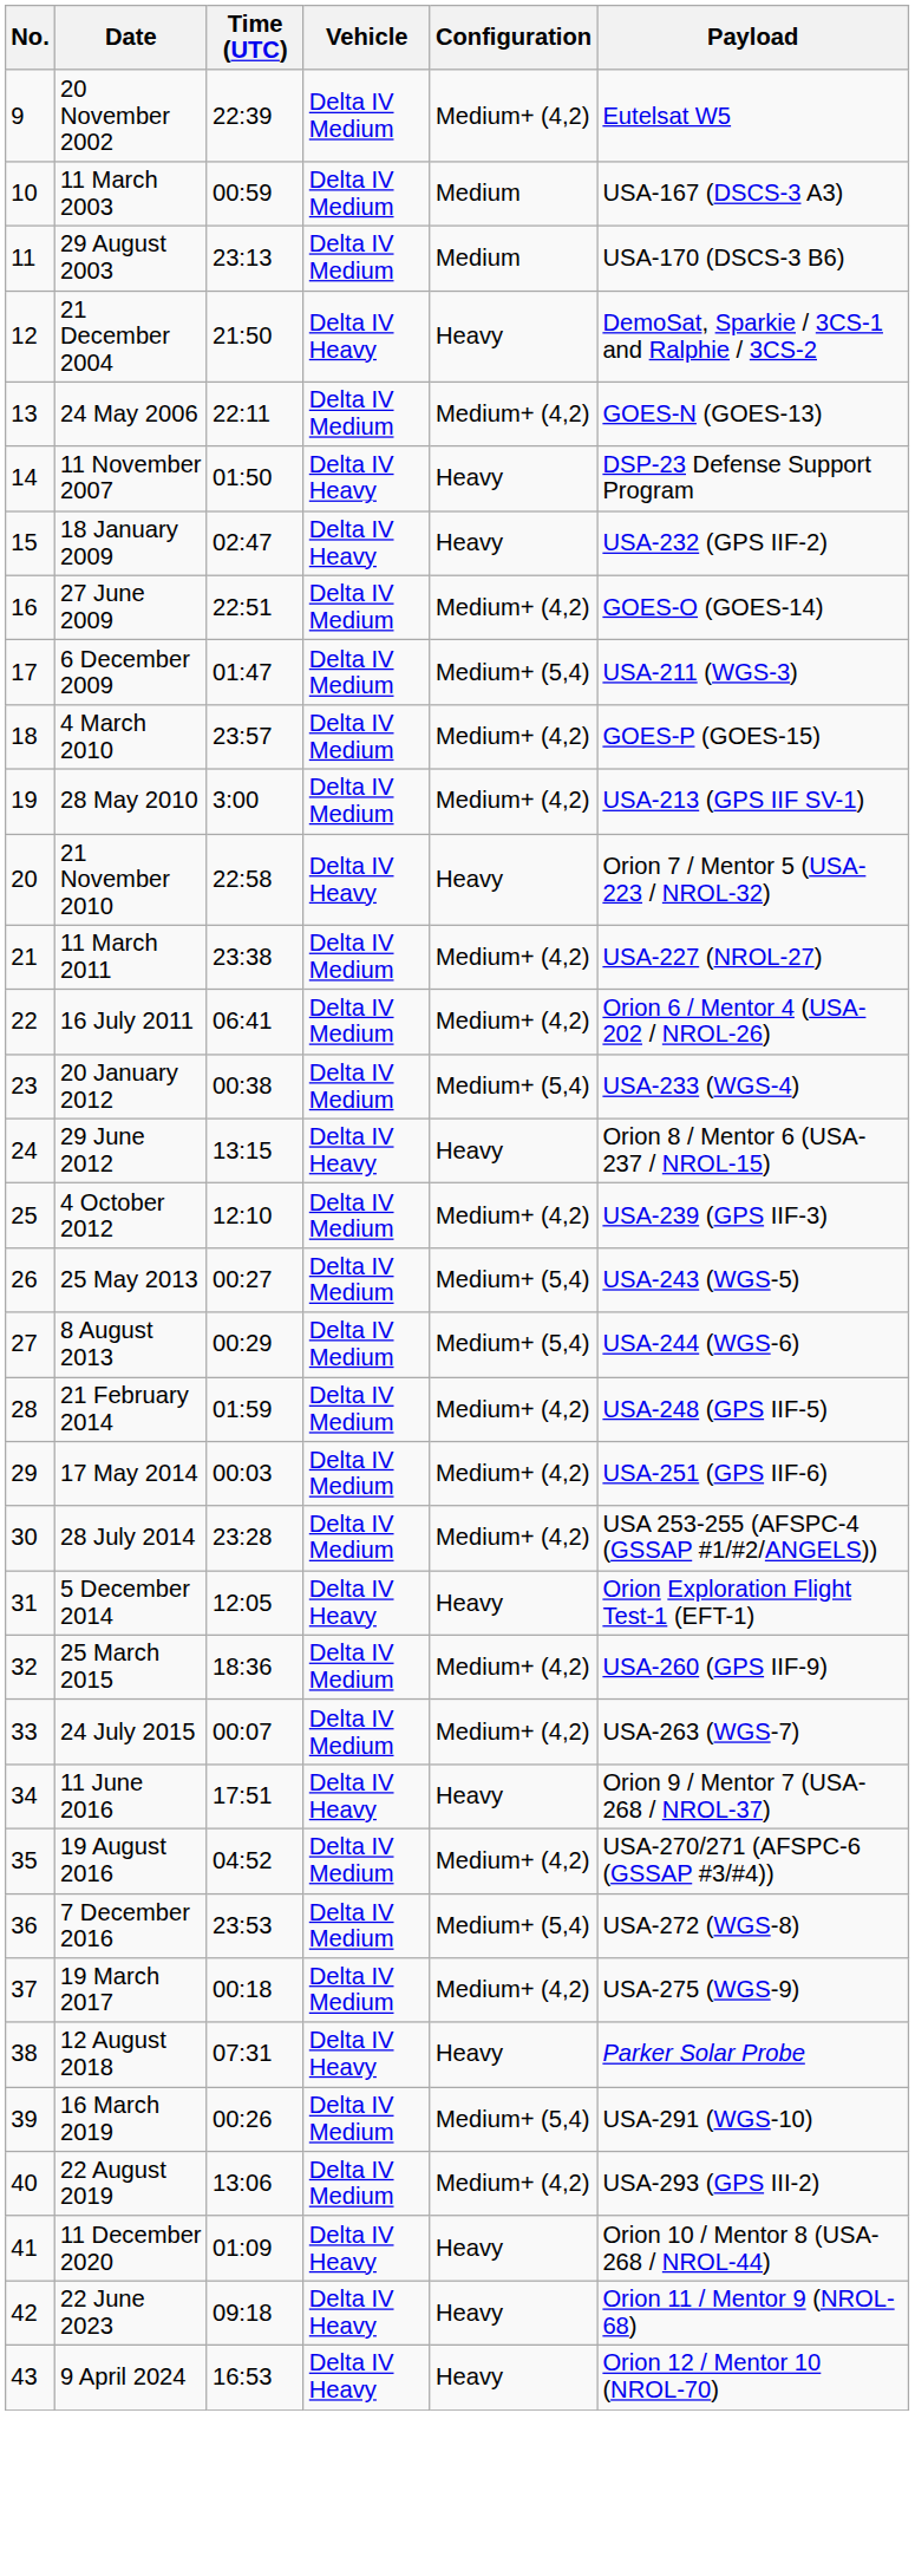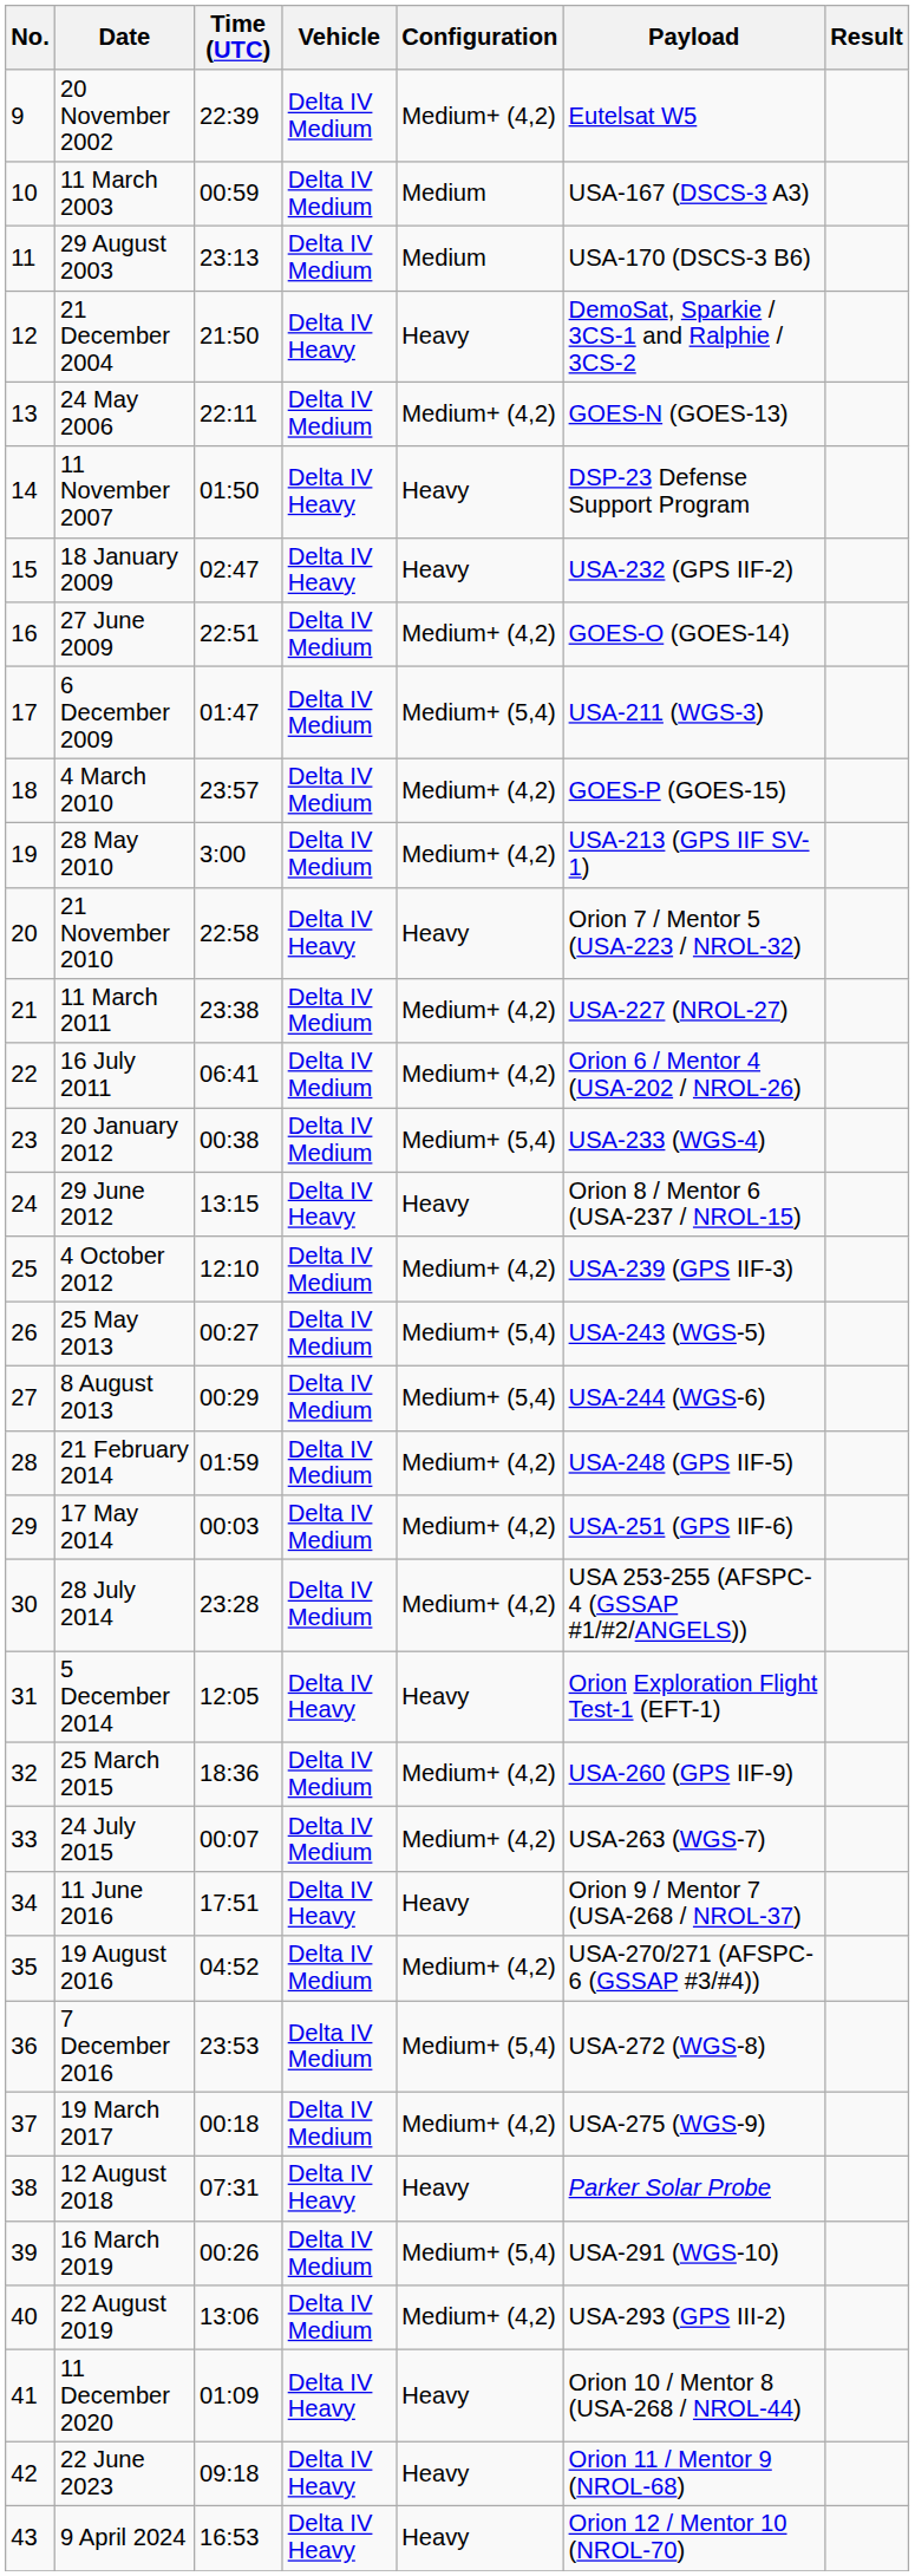+ column: Result
